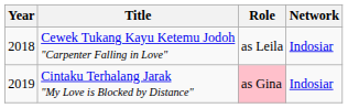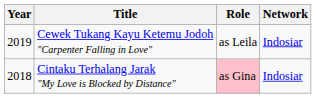Cewek Tukang Kayu Ketemu Jodoh "Carpenter Falling in Love" | Year: 2018 -> 2019
Cintaku Terhalang Jarak "My Love is Blocked by Distance" | Year: 2019 -> 2018
